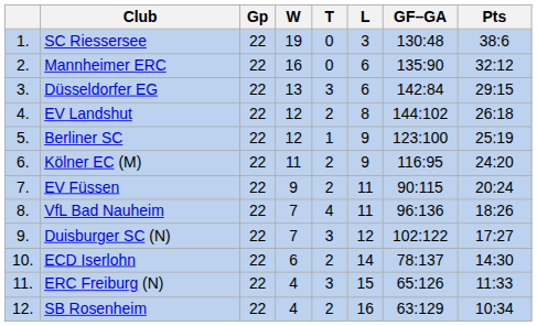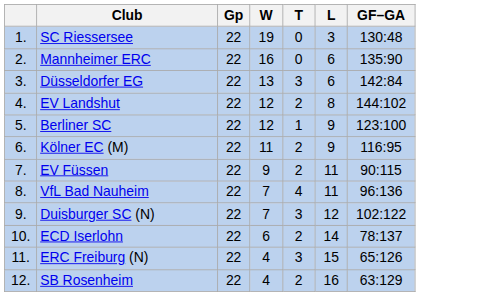- column: Pts | 38:6 | 32:12 | 29:15 | 26:18 | 25:19 | 24:20 | 20:24 | 18:26 | 17:27 | 14:30 | 11:33 | 10:34
